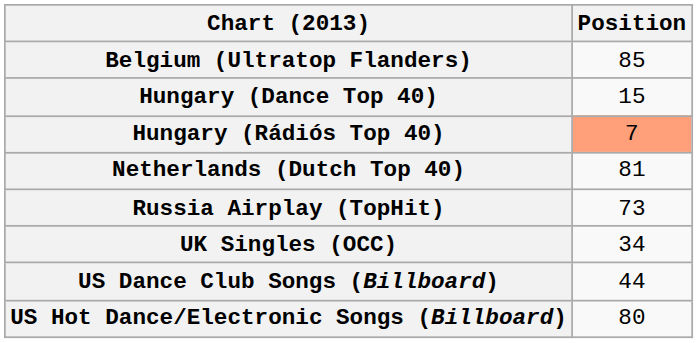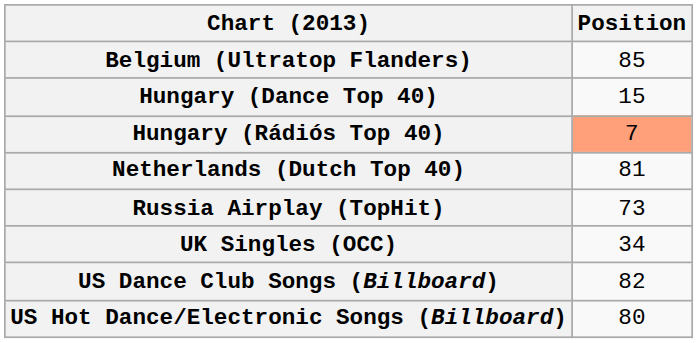US Dance Club Songs (Billboard) | Position: 44 -> 82
